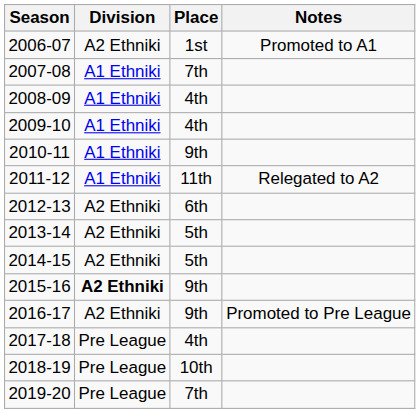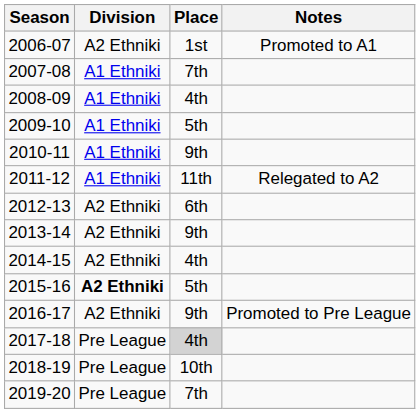2009-10 | Place: 4th -> 5th
2013-14 | Place: 5th -> 9th
2014-15 | Place: 5th -> 4th
2015-16 | Place: 9th -> 5th
2017-18 | Place: no background -> lightgrey background
